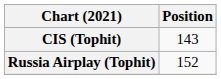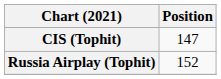CIS (Tophit) | Position: 143 -> 147
